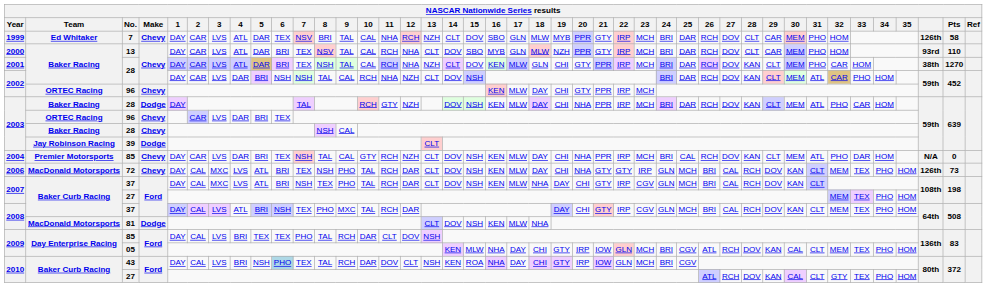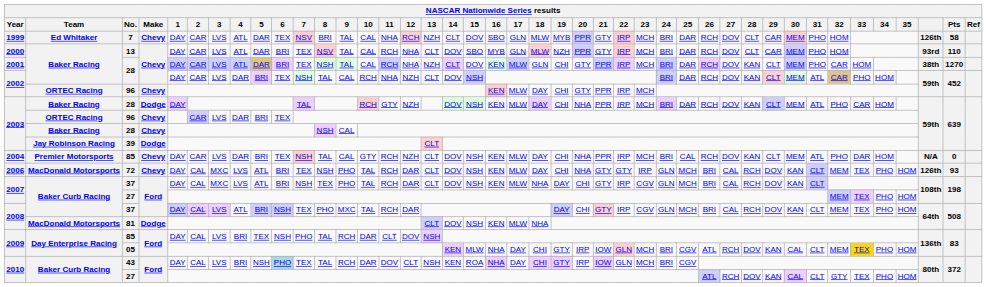2002 / 28 | 6: NSH -> TEX
72 | Pts: 73 -> 93
2009 / 85 | 6: TEX -> NSH
05 | 33: no background -> gold background
